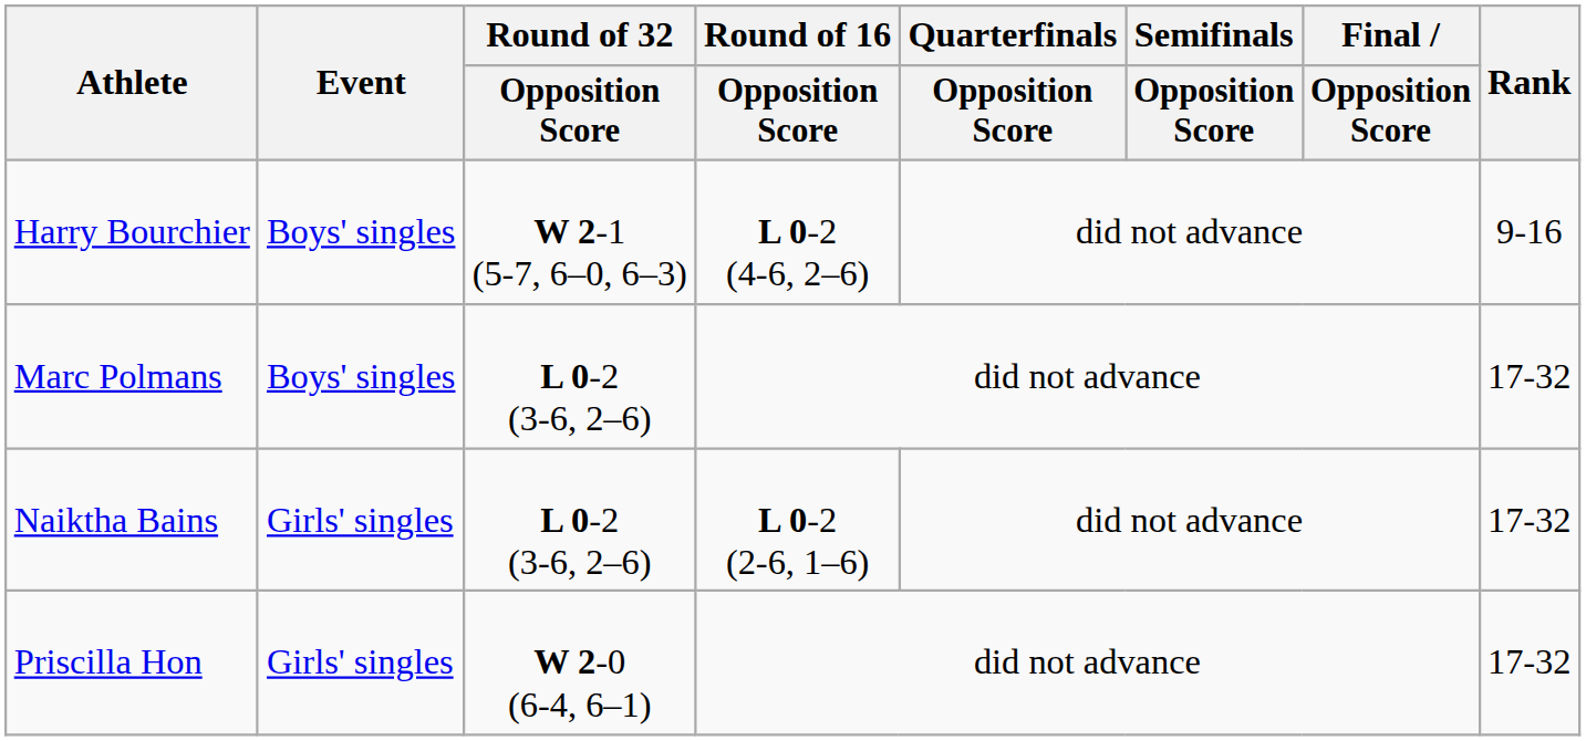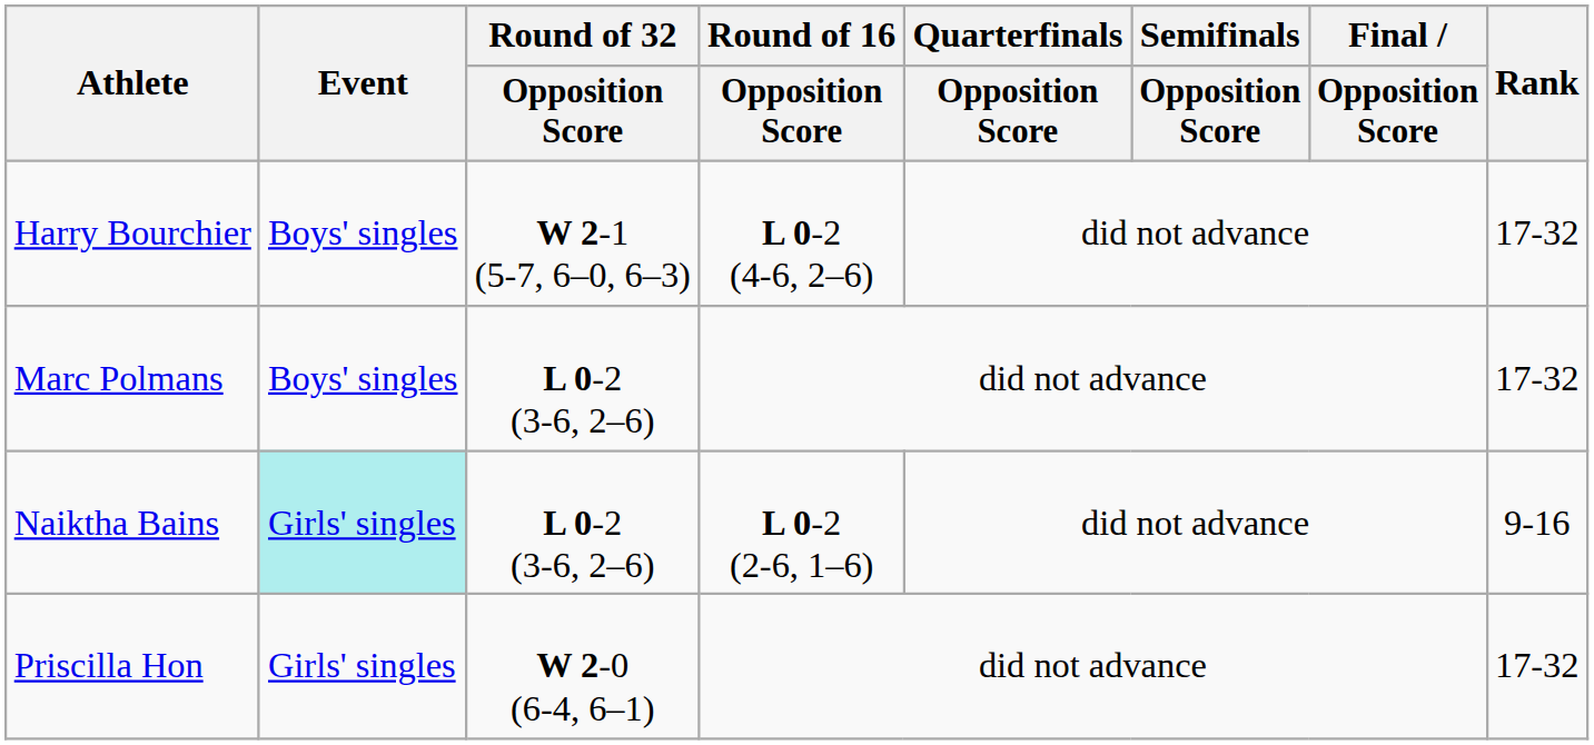Harry Bourchier | Rank: 9-16 -> 17-32
Naiktha Bains | Event: no background -> paleturquoise background
Naiktha Bains | Rank: 17-32 -> 9-16
